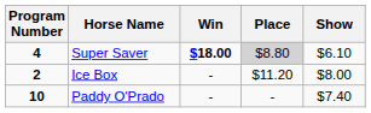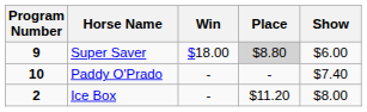Super Saver | Program Number: 4 -> 9
Super Saver | Win: bold -> normal
Super Saver | Show: $6.10 -> $6.00
rows swapped: Ice Box <-> Paddy O'Prado
